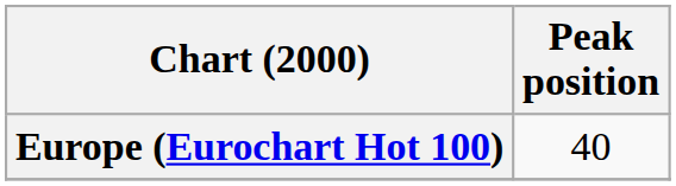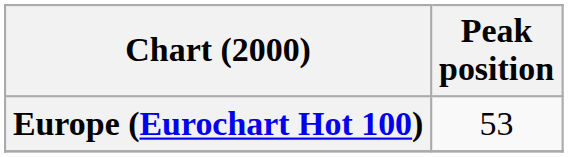Europe (Eurochart Hot 100) | Peak position: 40 -> 53
